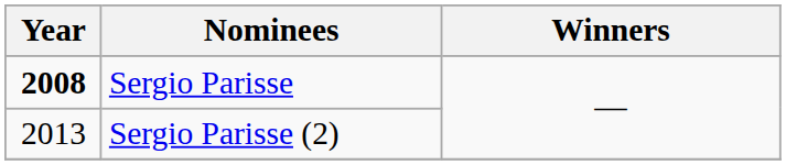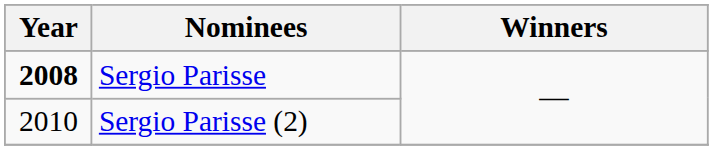Sergio Parisse (2) | Year: 2013 -> 2010
